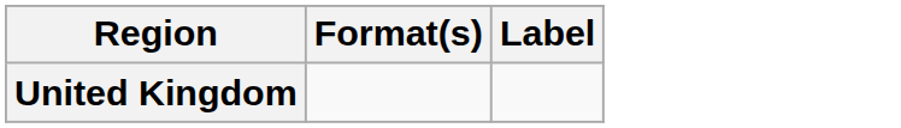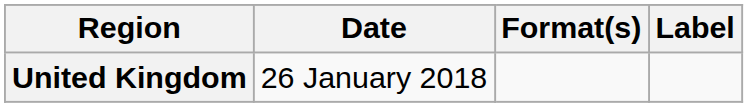+ column: Date | 26 January 2018
